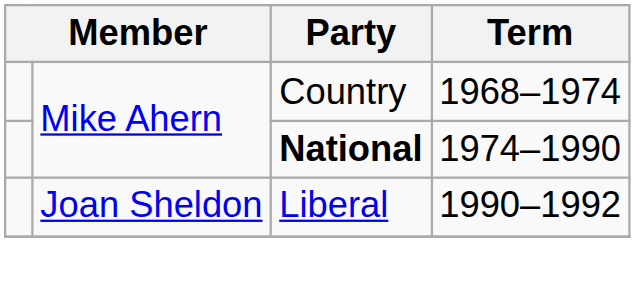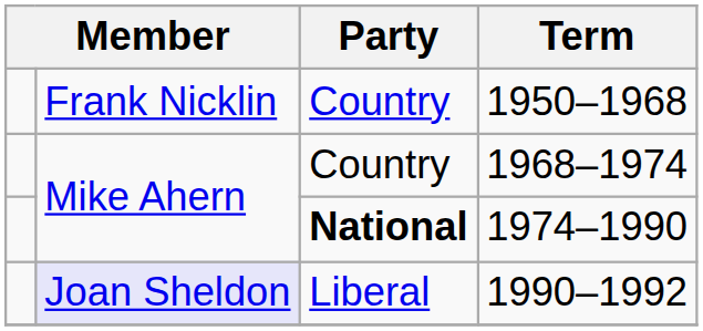+ row: Frank Nicklin | Country | 1950–1968
1990–1992 | column 2: no background -> lavender background
